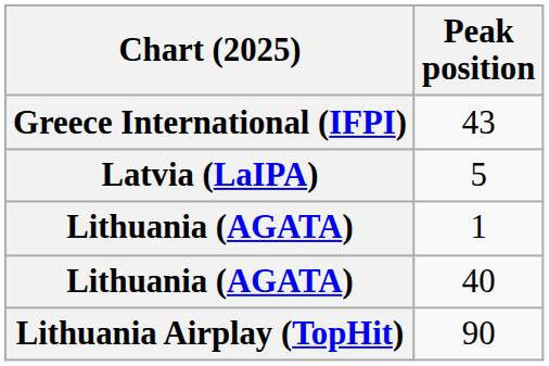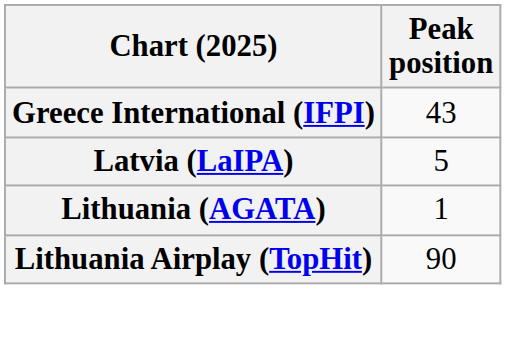- row: Lithuania (AGATA) | 40
